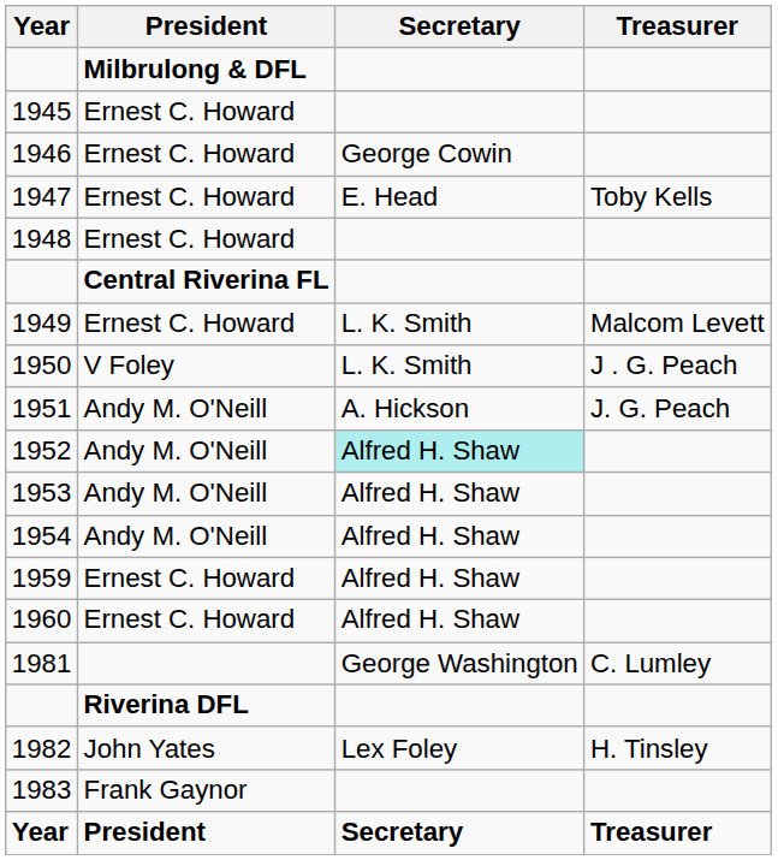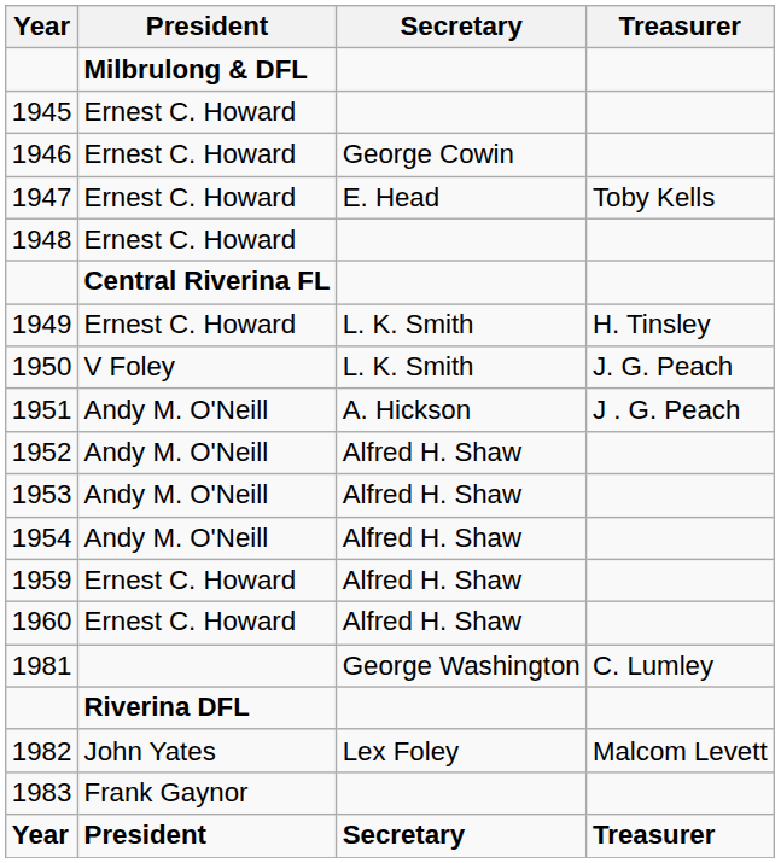1949 | Treasurer: Malcom Levett -> H. Tinsley
1950 | Treasurer: J . G. Peach -> J. G. Peach
1951 | Treasurer: J. G. Peach -> J . G. Peach
1952 | Secretary: paleturquoise background -> no background
1982 | Treasurer: H. Tinsley -> Malcom Levett
